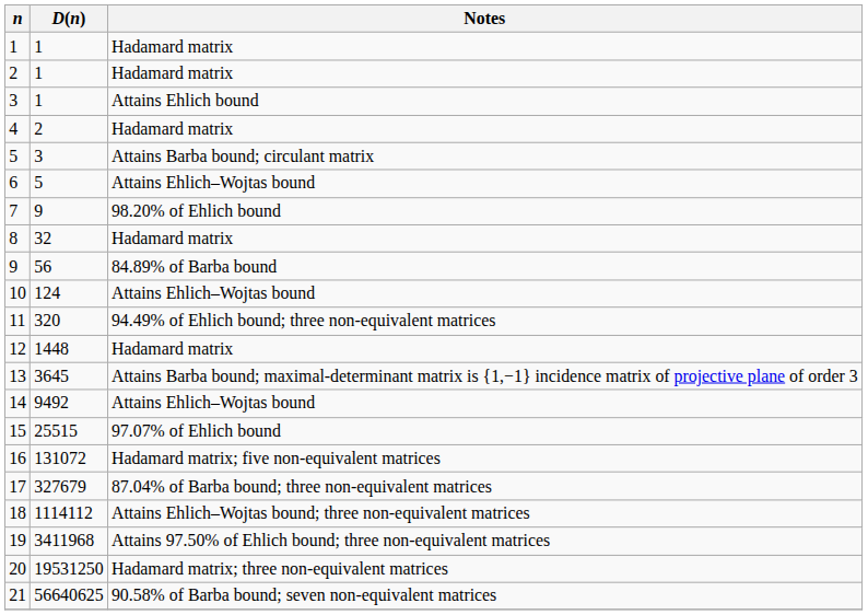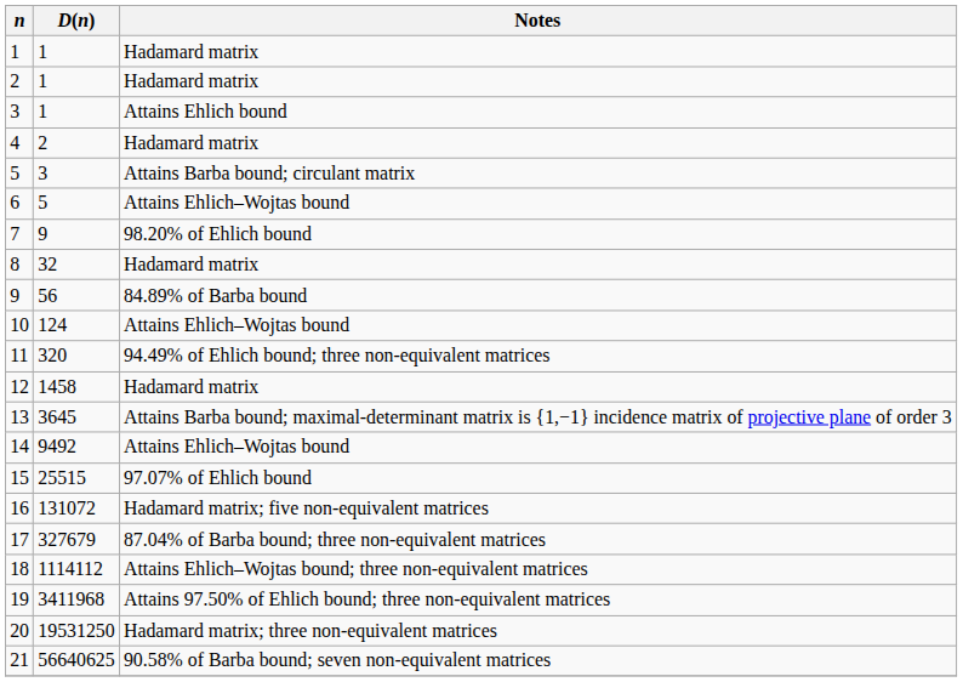12 | D(n): 1448 -> 1458
